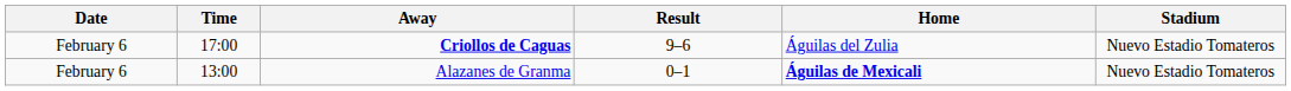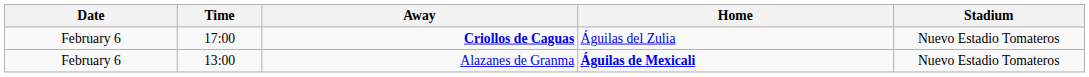- column: Result | 9–6 | 0–1
